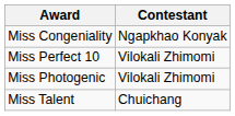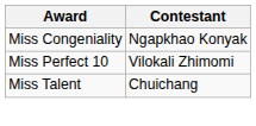- row: Miss Photogenic | Vilokali Zhimomi
